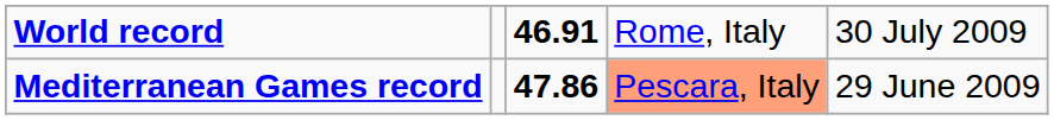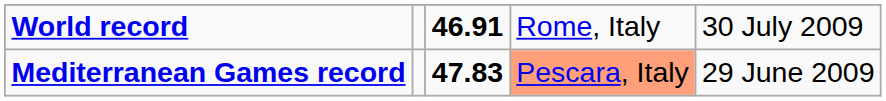Mediterranean Games record | column 3: 47.86 -> 47.83
